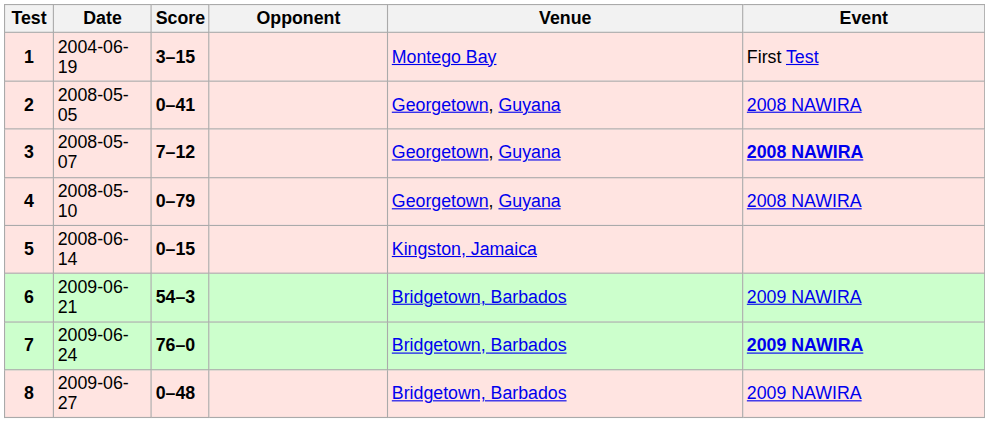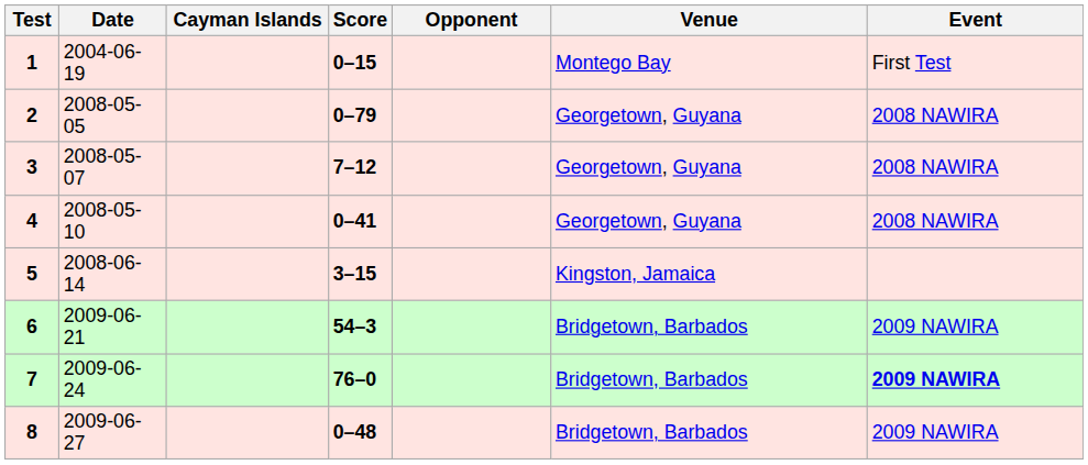+ column: Cayman Islands
1 | Score: 3–15 -> 0–15
2 | Score: 0–41 -> 0–79
3 | Event: bold -> normal
4 | Score: 0–79 -> 0–41
5 | Score: 0–15 -> 3–15
